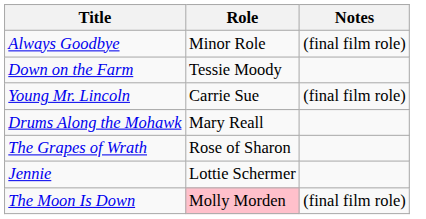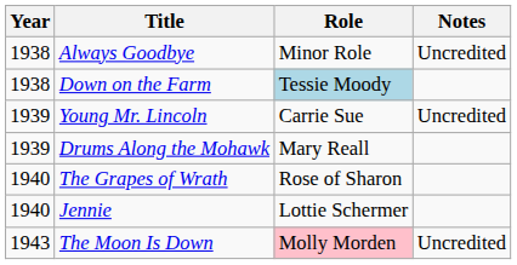+ column: Year | 1938 | 1938 | 1939 | 1939 | 1940 | 1940 | 1943
Always Goodbye | Notes: (final film role) -> Uncredited
Down on the Farm | Role: no background -> lightblue background
Young Mr. Lincoln | Notes: (final film role) -> Uncredited
The Moon Is Down | Notes: (final film role) -> Uncredited
